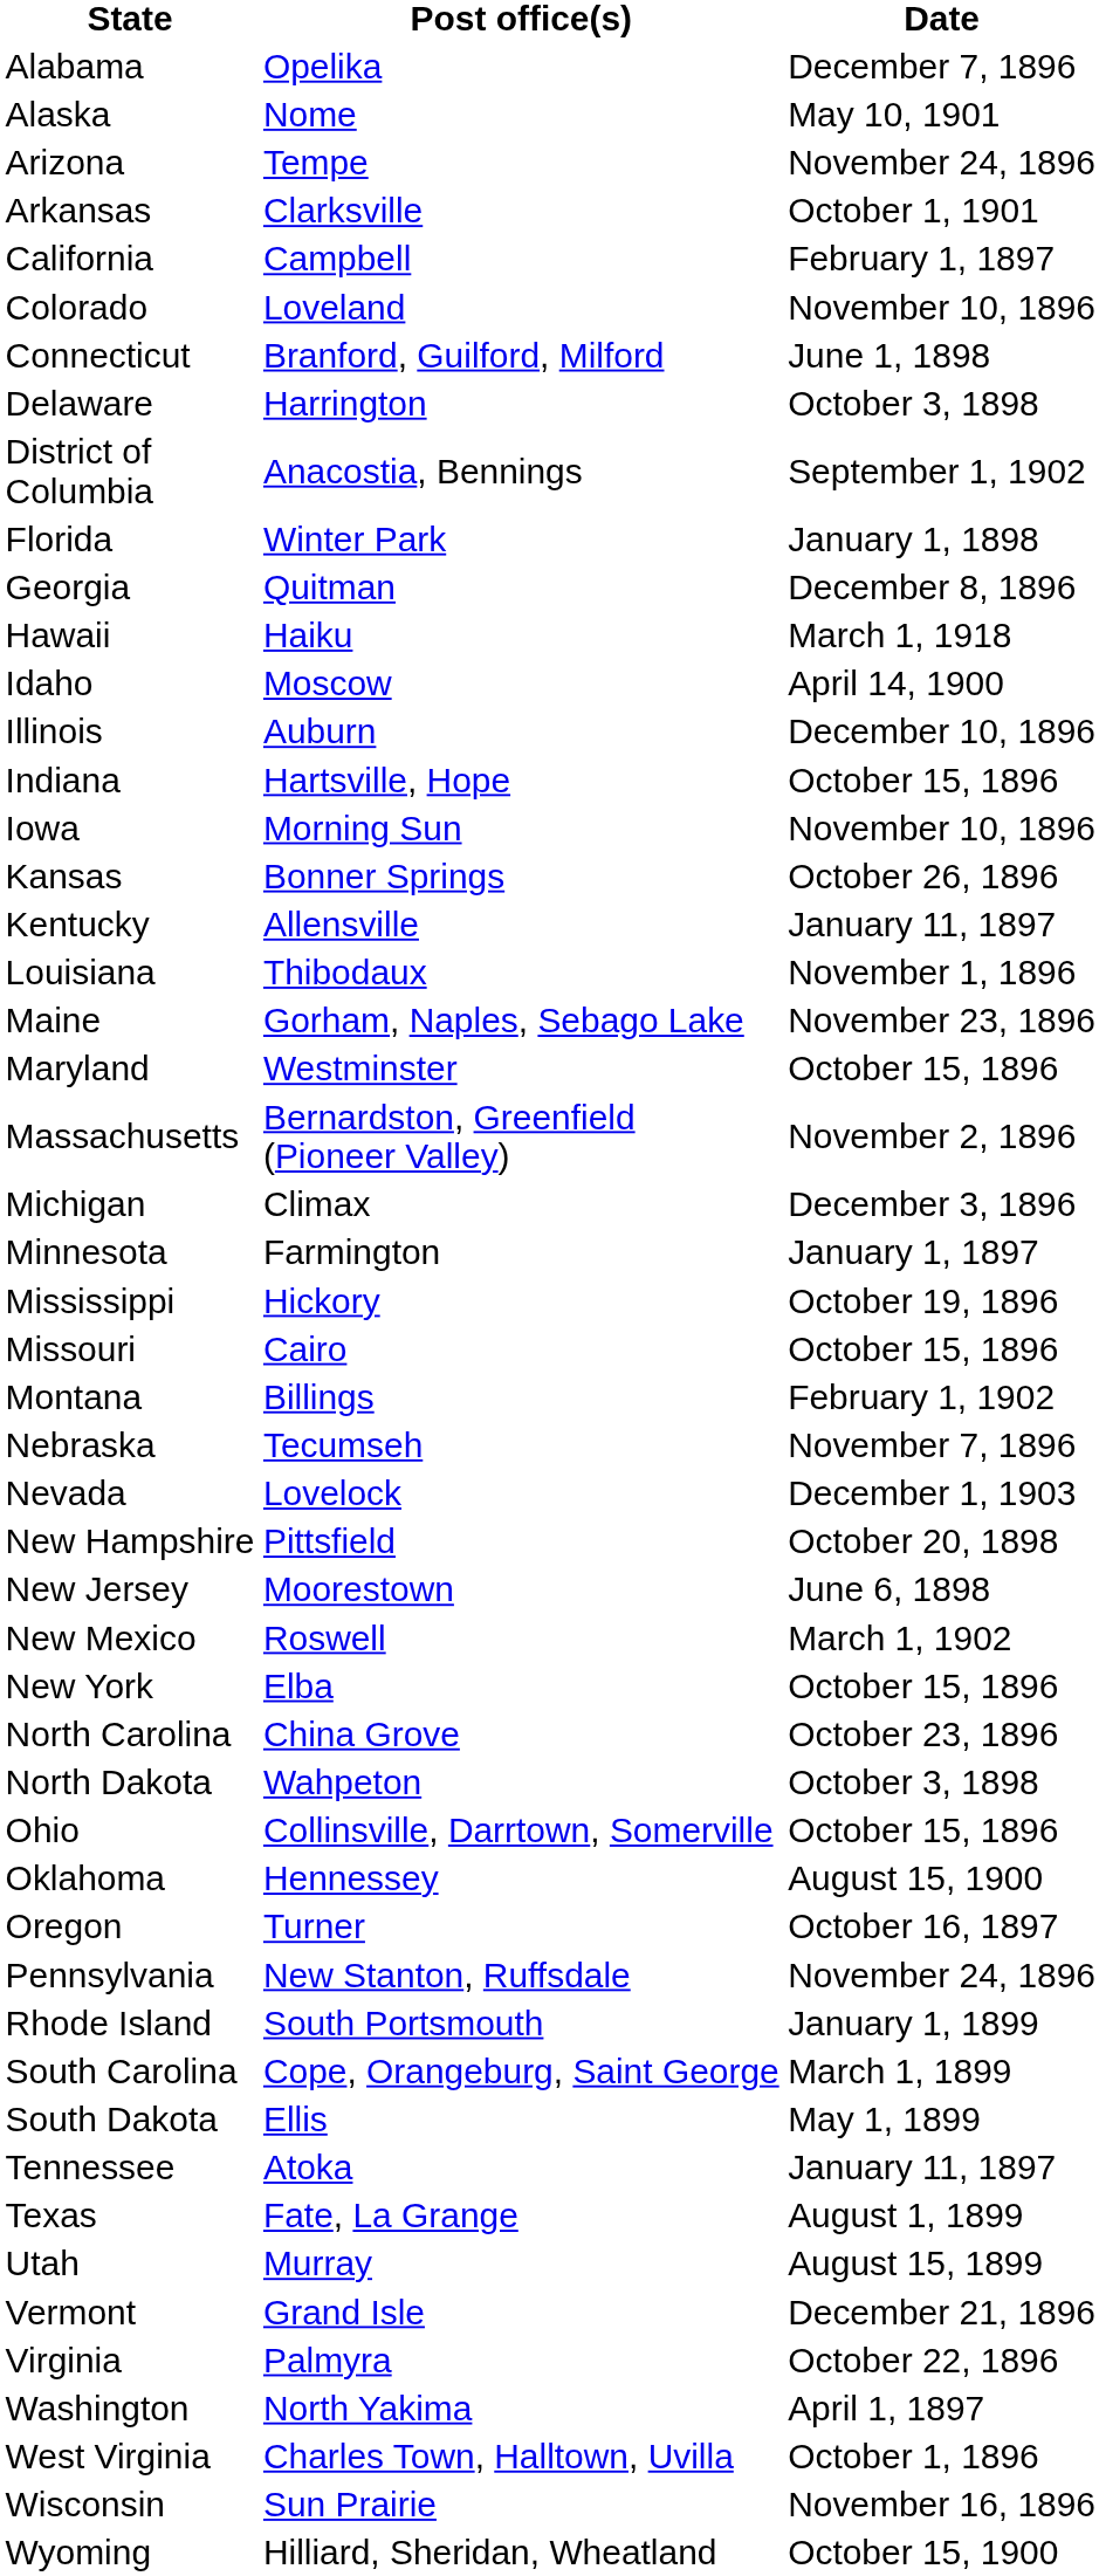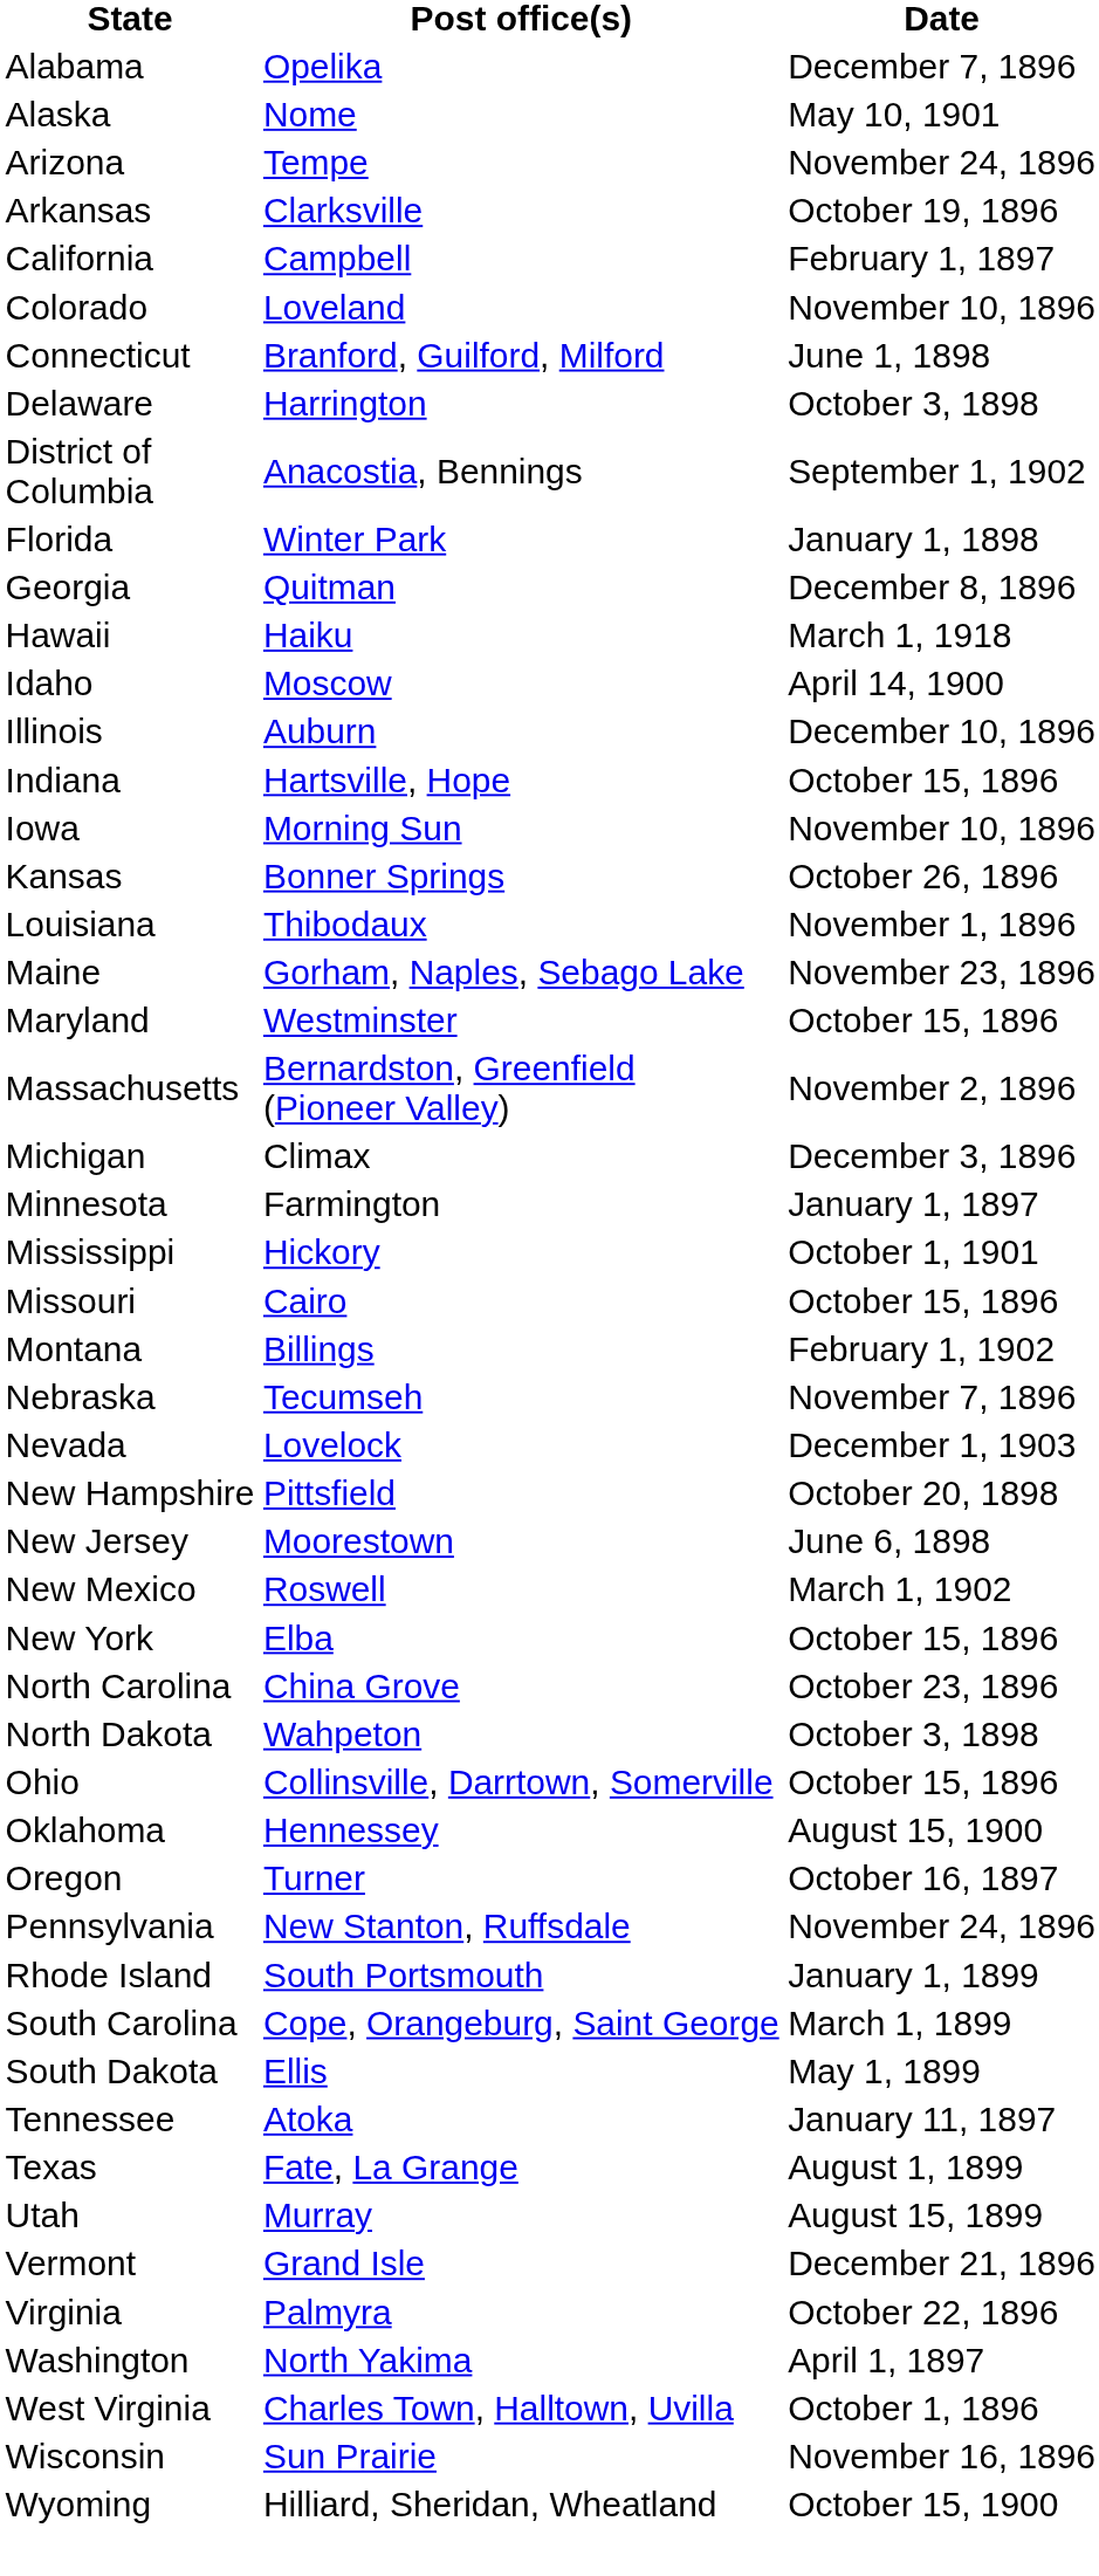Arkansas | Date: October 1, 1901 -> October 19, 1896
- row: Kentucky | Allensville | January 11, 1897
Mississippi | Date: October 19, 1896 -> October 1, 1901
